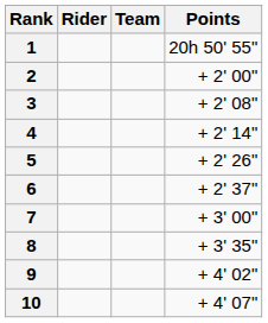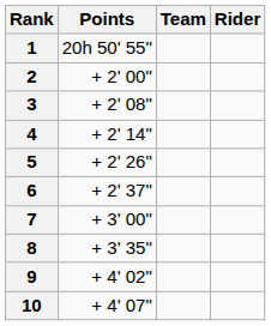columns swapped: Rider <-> Points
